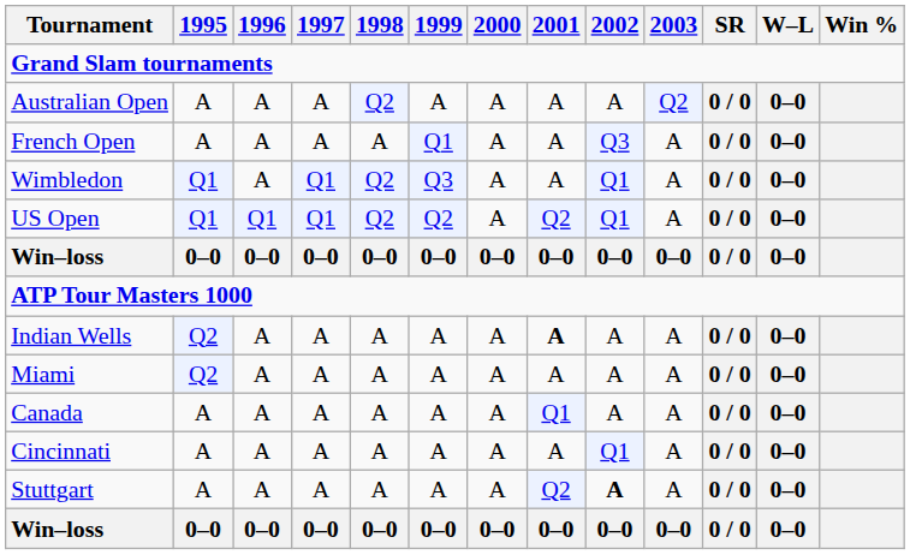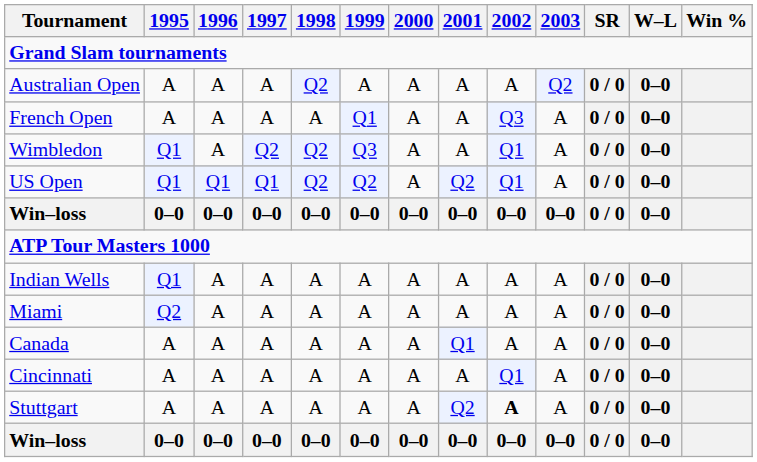Wimbledon | 1997: Q1 -> Q2
Indian Wells | 1995: Q2 -> Q1
Indian Wells | 2001: bold -> normal
